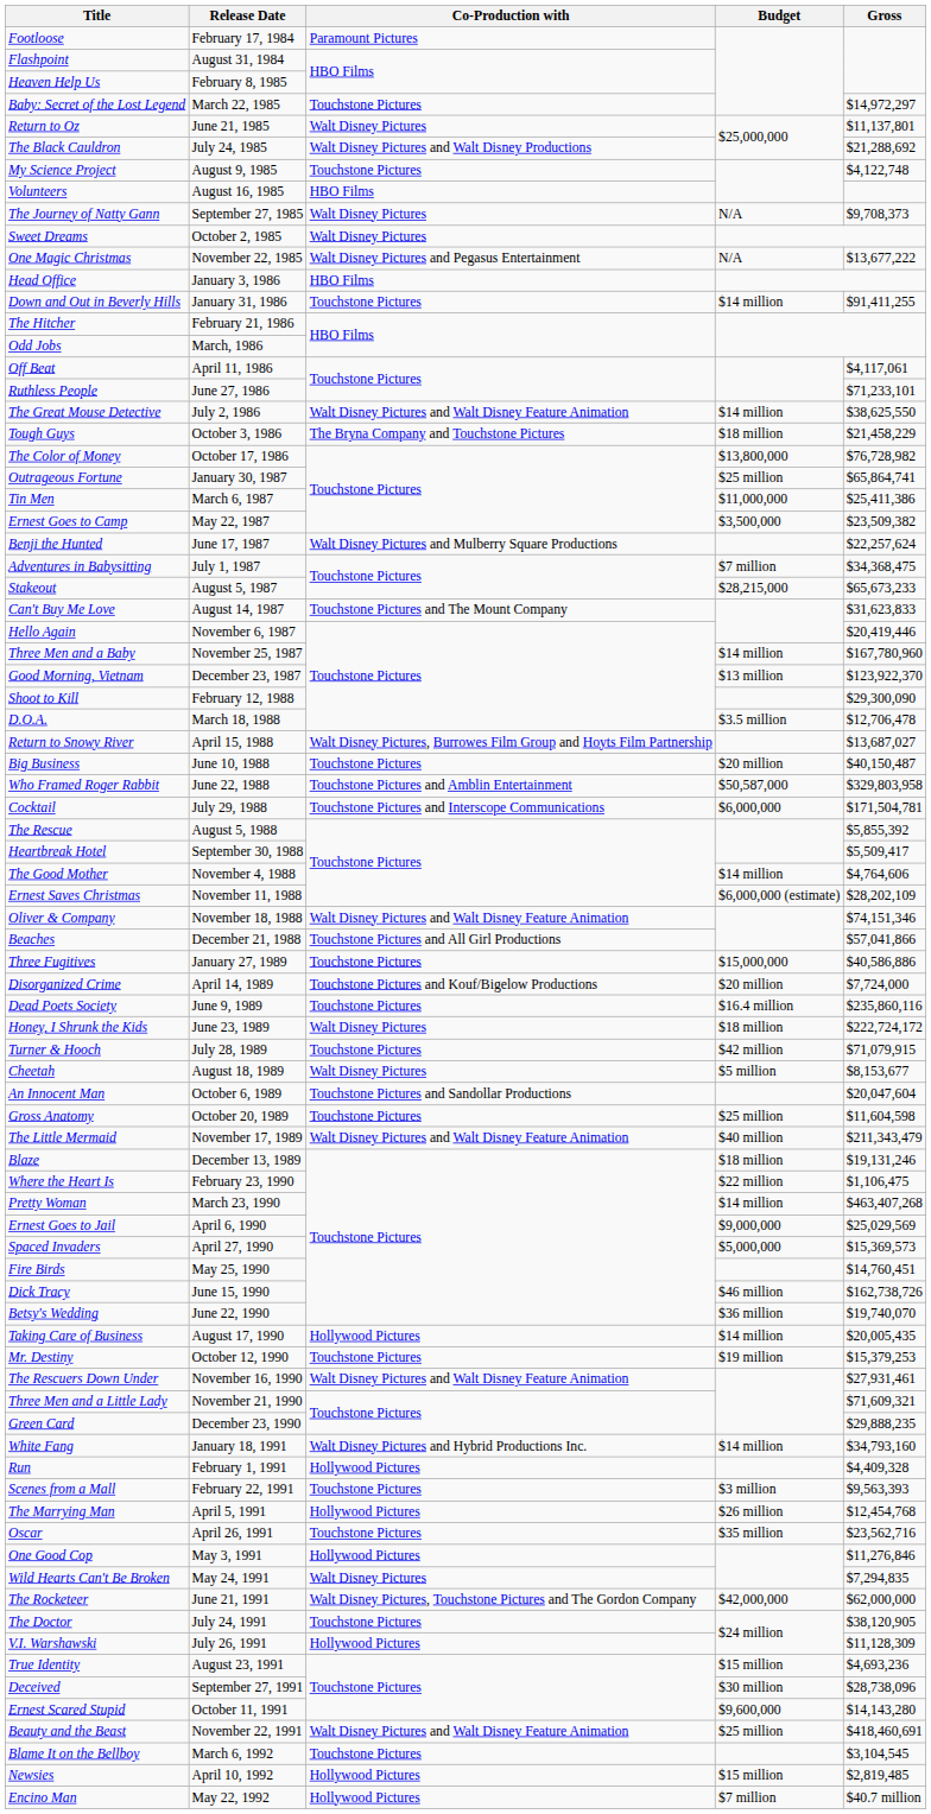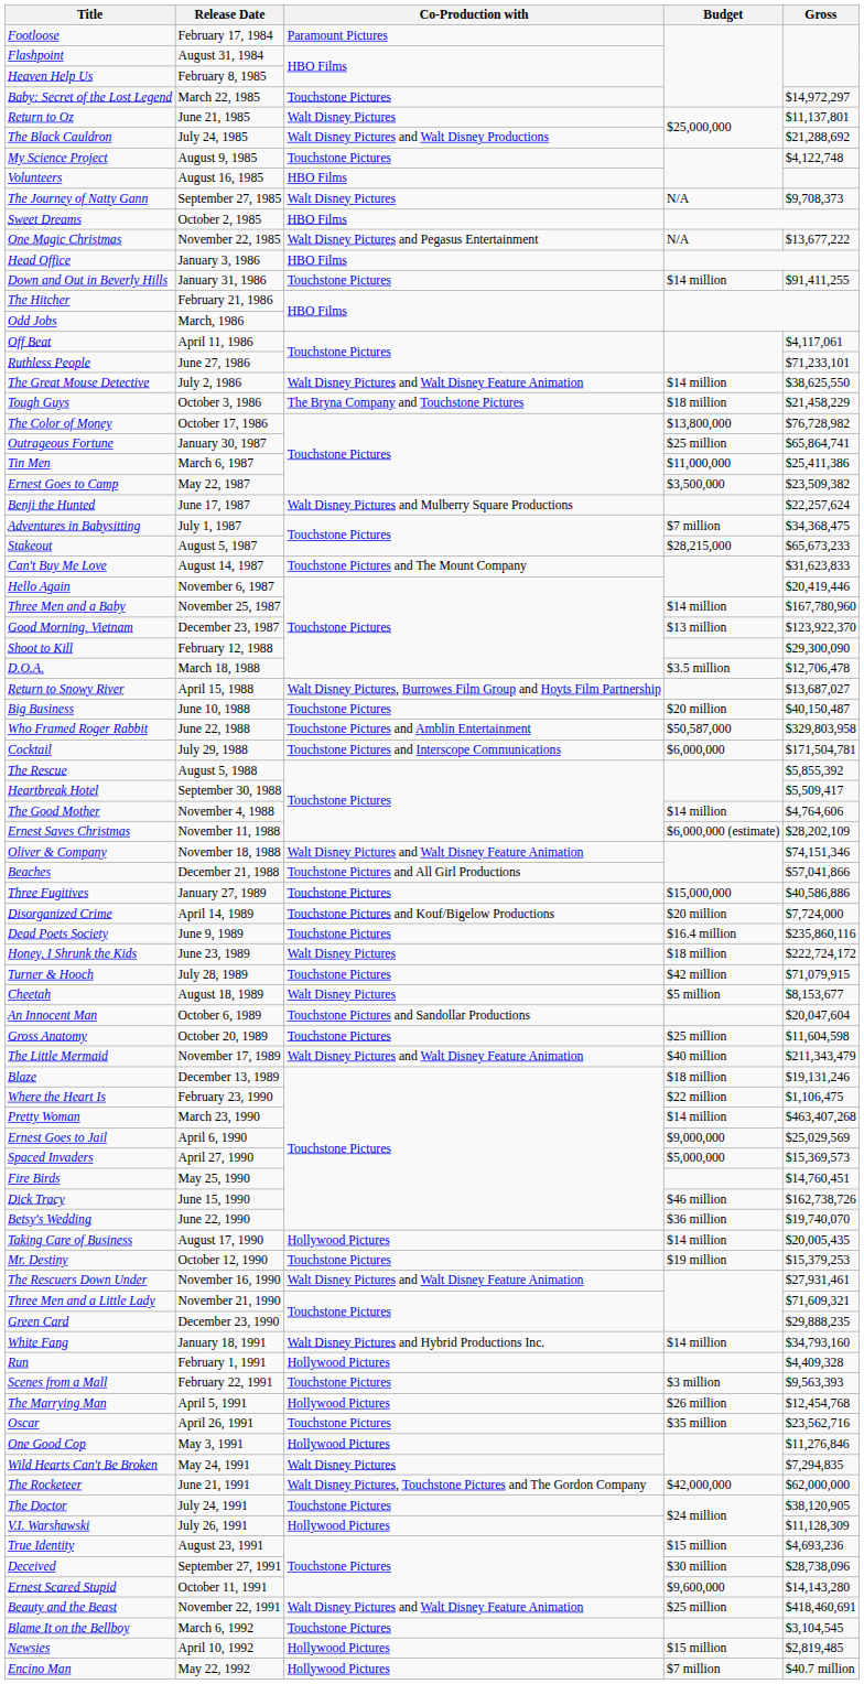Sweet Dreams | Co-Production with: Walt Disney Pictures -> HBO Films
